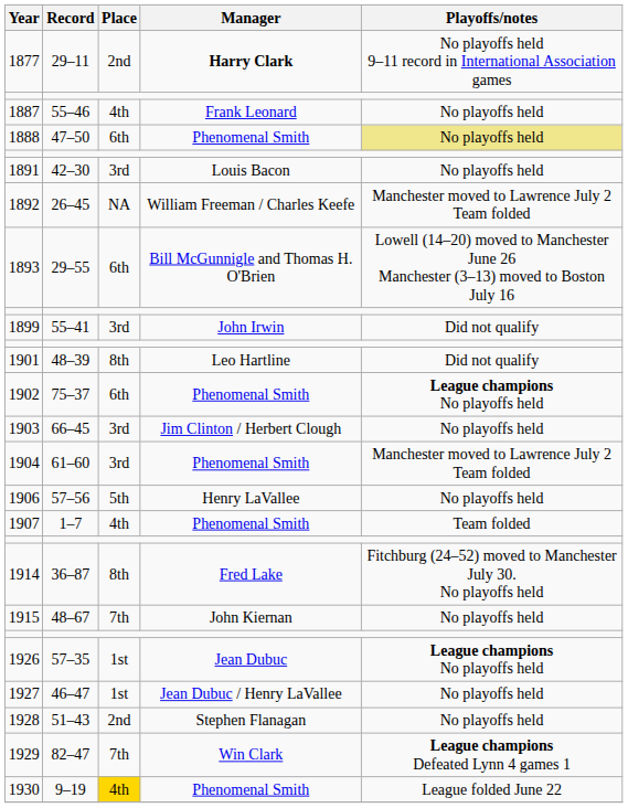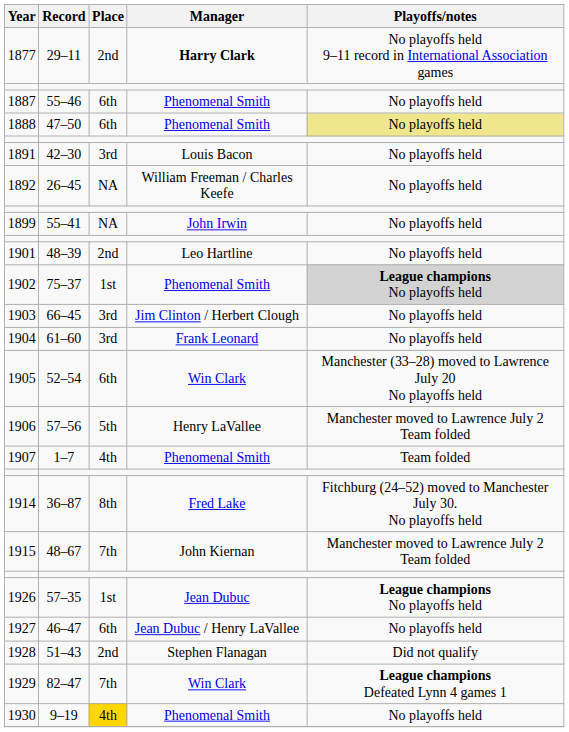1887 | Place: 4th -> 6th
1887 | Manager: Frank Leonard -> Phenomenal Smith
1892 | Playoffs/notes: Manchester moved to Lawrence July 2 Team folded -> No playoffs held
- row: 1893 | 29–55 | 6th | Bill McGunnigle and Thomas H. O'Brien | Lowell (14–20) moved to Manchester June 26 Manchester (3–13) moved to Boston July 16
1899 | Place: 3rd -> NA
1899 | Playoffs/notes: Did not qualify -> No playoffs held
1901 | Place: 8th -> 2nd
1901 | Playoffs/notes: Did not qualify -> No playoffs held
1902 | Place: 6th -> 1st
1902 | Playoffs/notes: no background -> lightgrey background
1904 | Manager: Phenomenal Smith -> Frank Leonard
1904 | Playoffs/notes: Manchester moved to Lawrence July 2 Team folded -> No playoffs held
+ row: 1905 | 52–54 | 6th | Win Clark | Manchester (33–28) moved to Lawrence July 20 No playoffs held
1906 | Playoffs/notes: No playoffs held -> Manchester moved to Lawrence July 2 Team folded
1915 | Playoffs/notes: No playoffs held -> Manchester moved to Lawrence July 2 Team folded
1927 | Place: 1st -> 6th
1928 | Playoffs/notes: No playoffs held -> Did not qualify
1930 | Playoffs/notes: League folded June 22 -> No playoffs held
